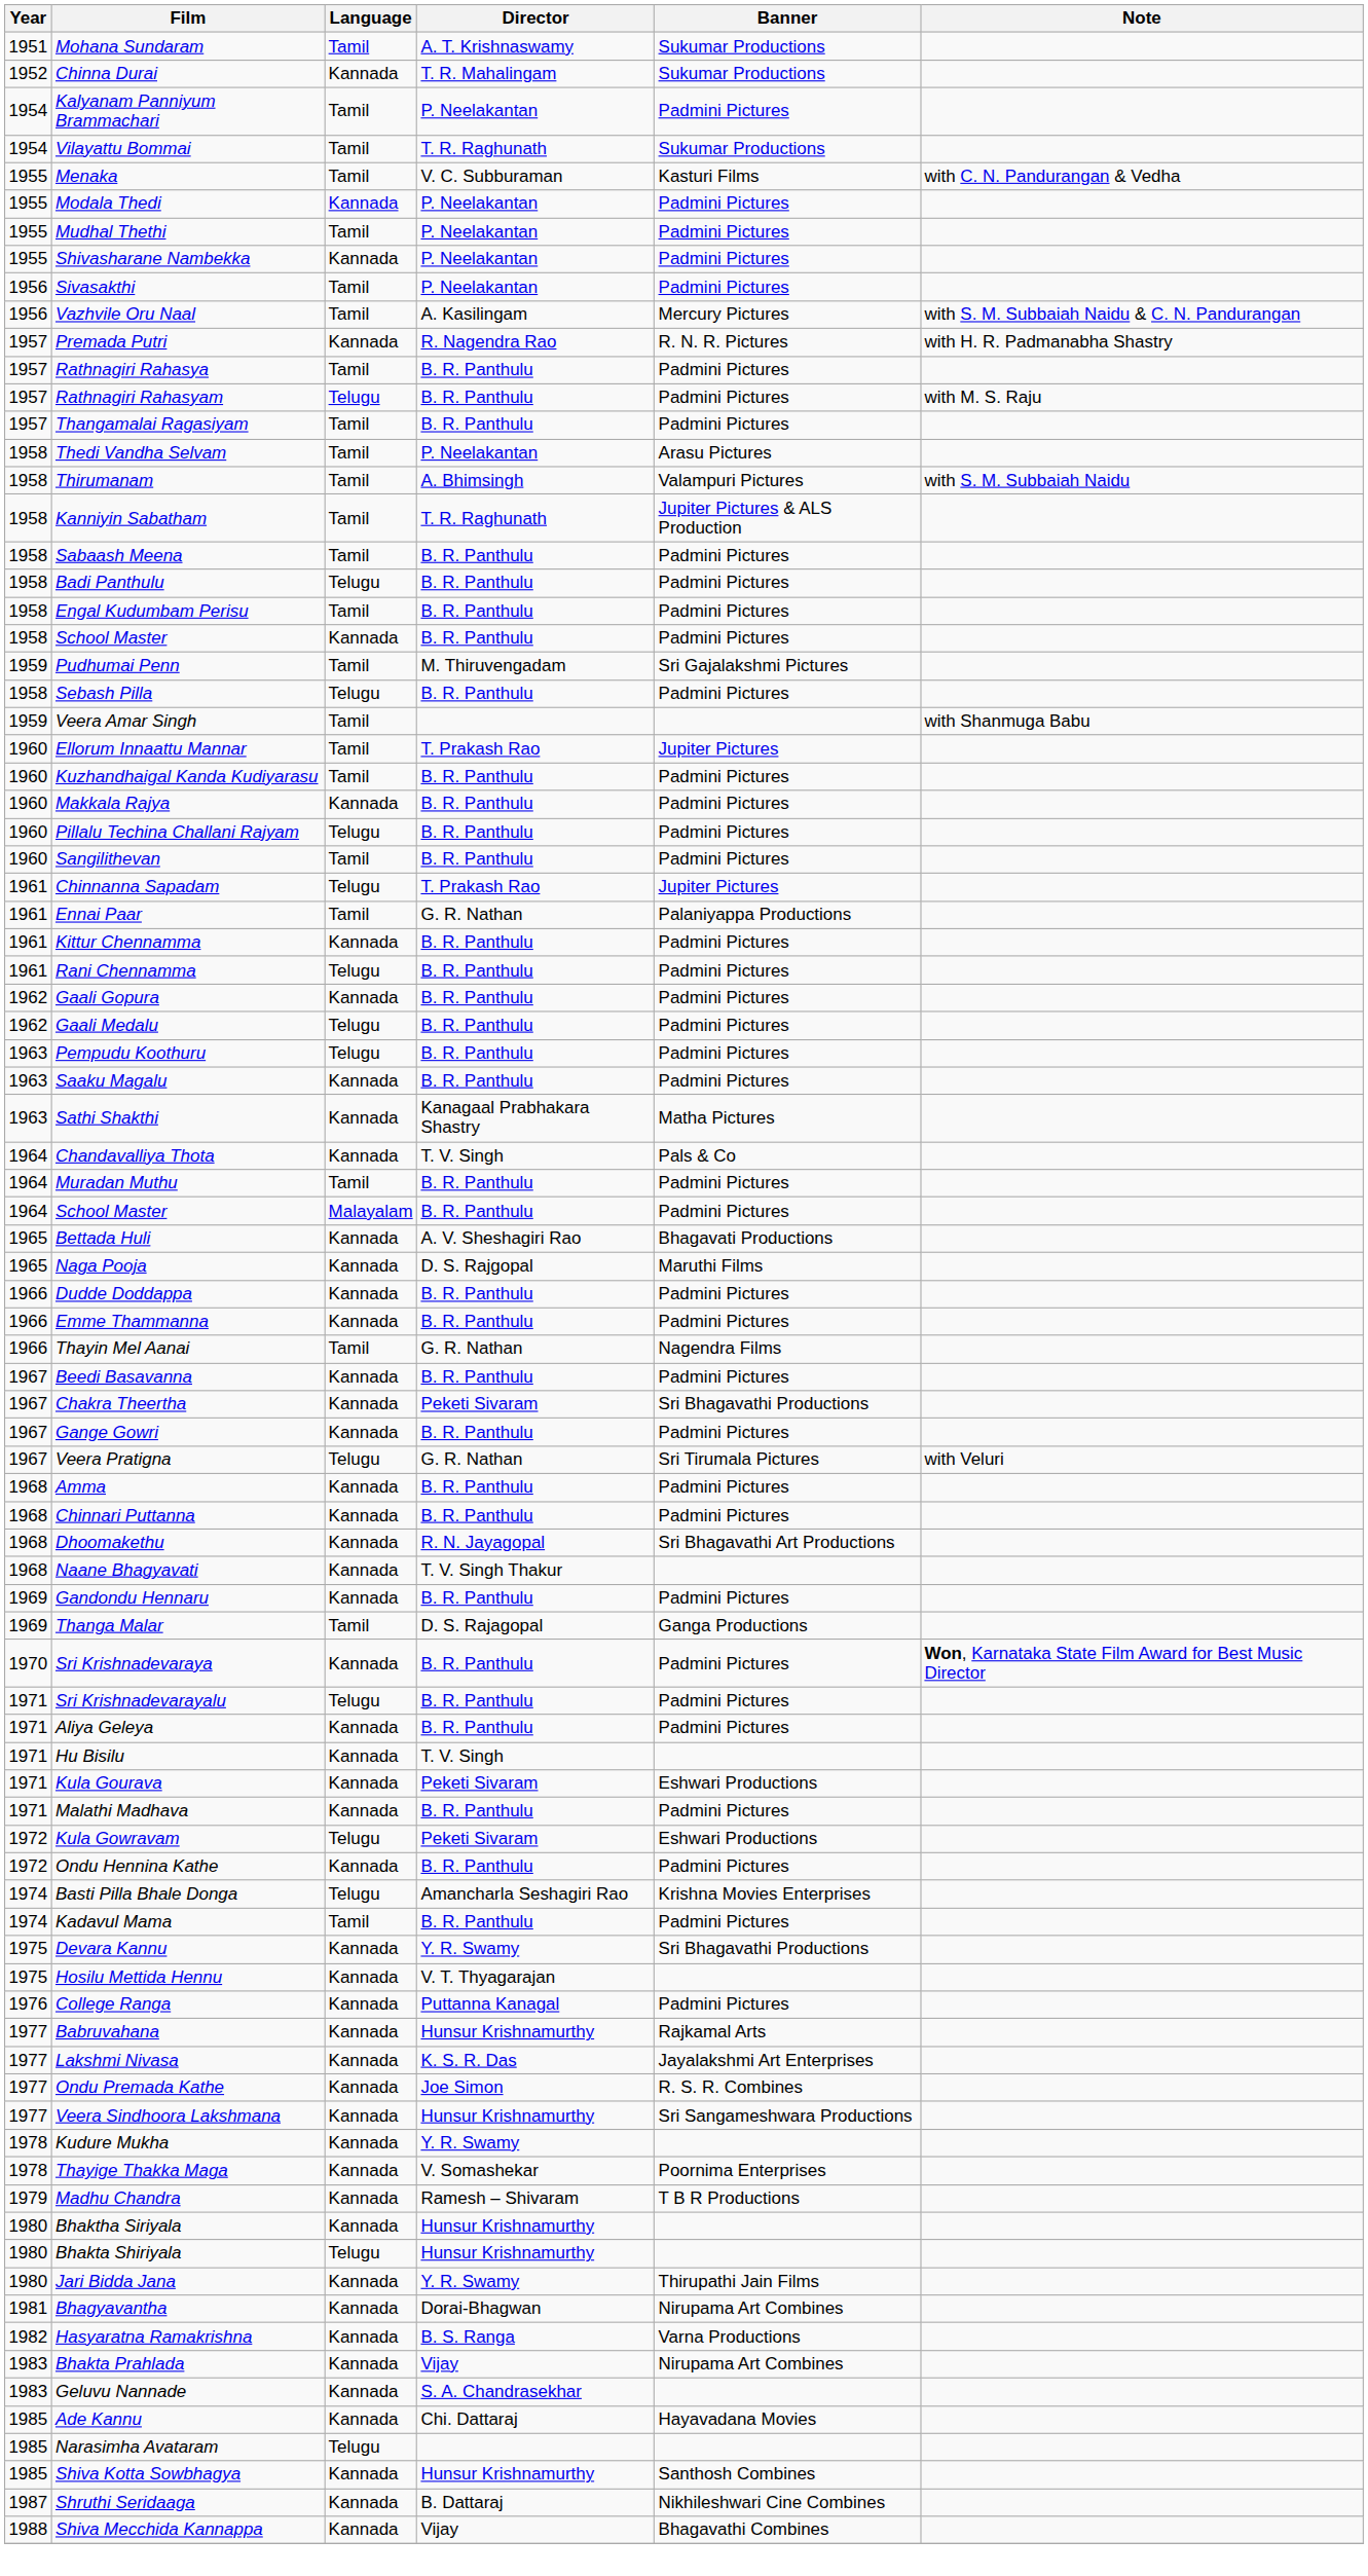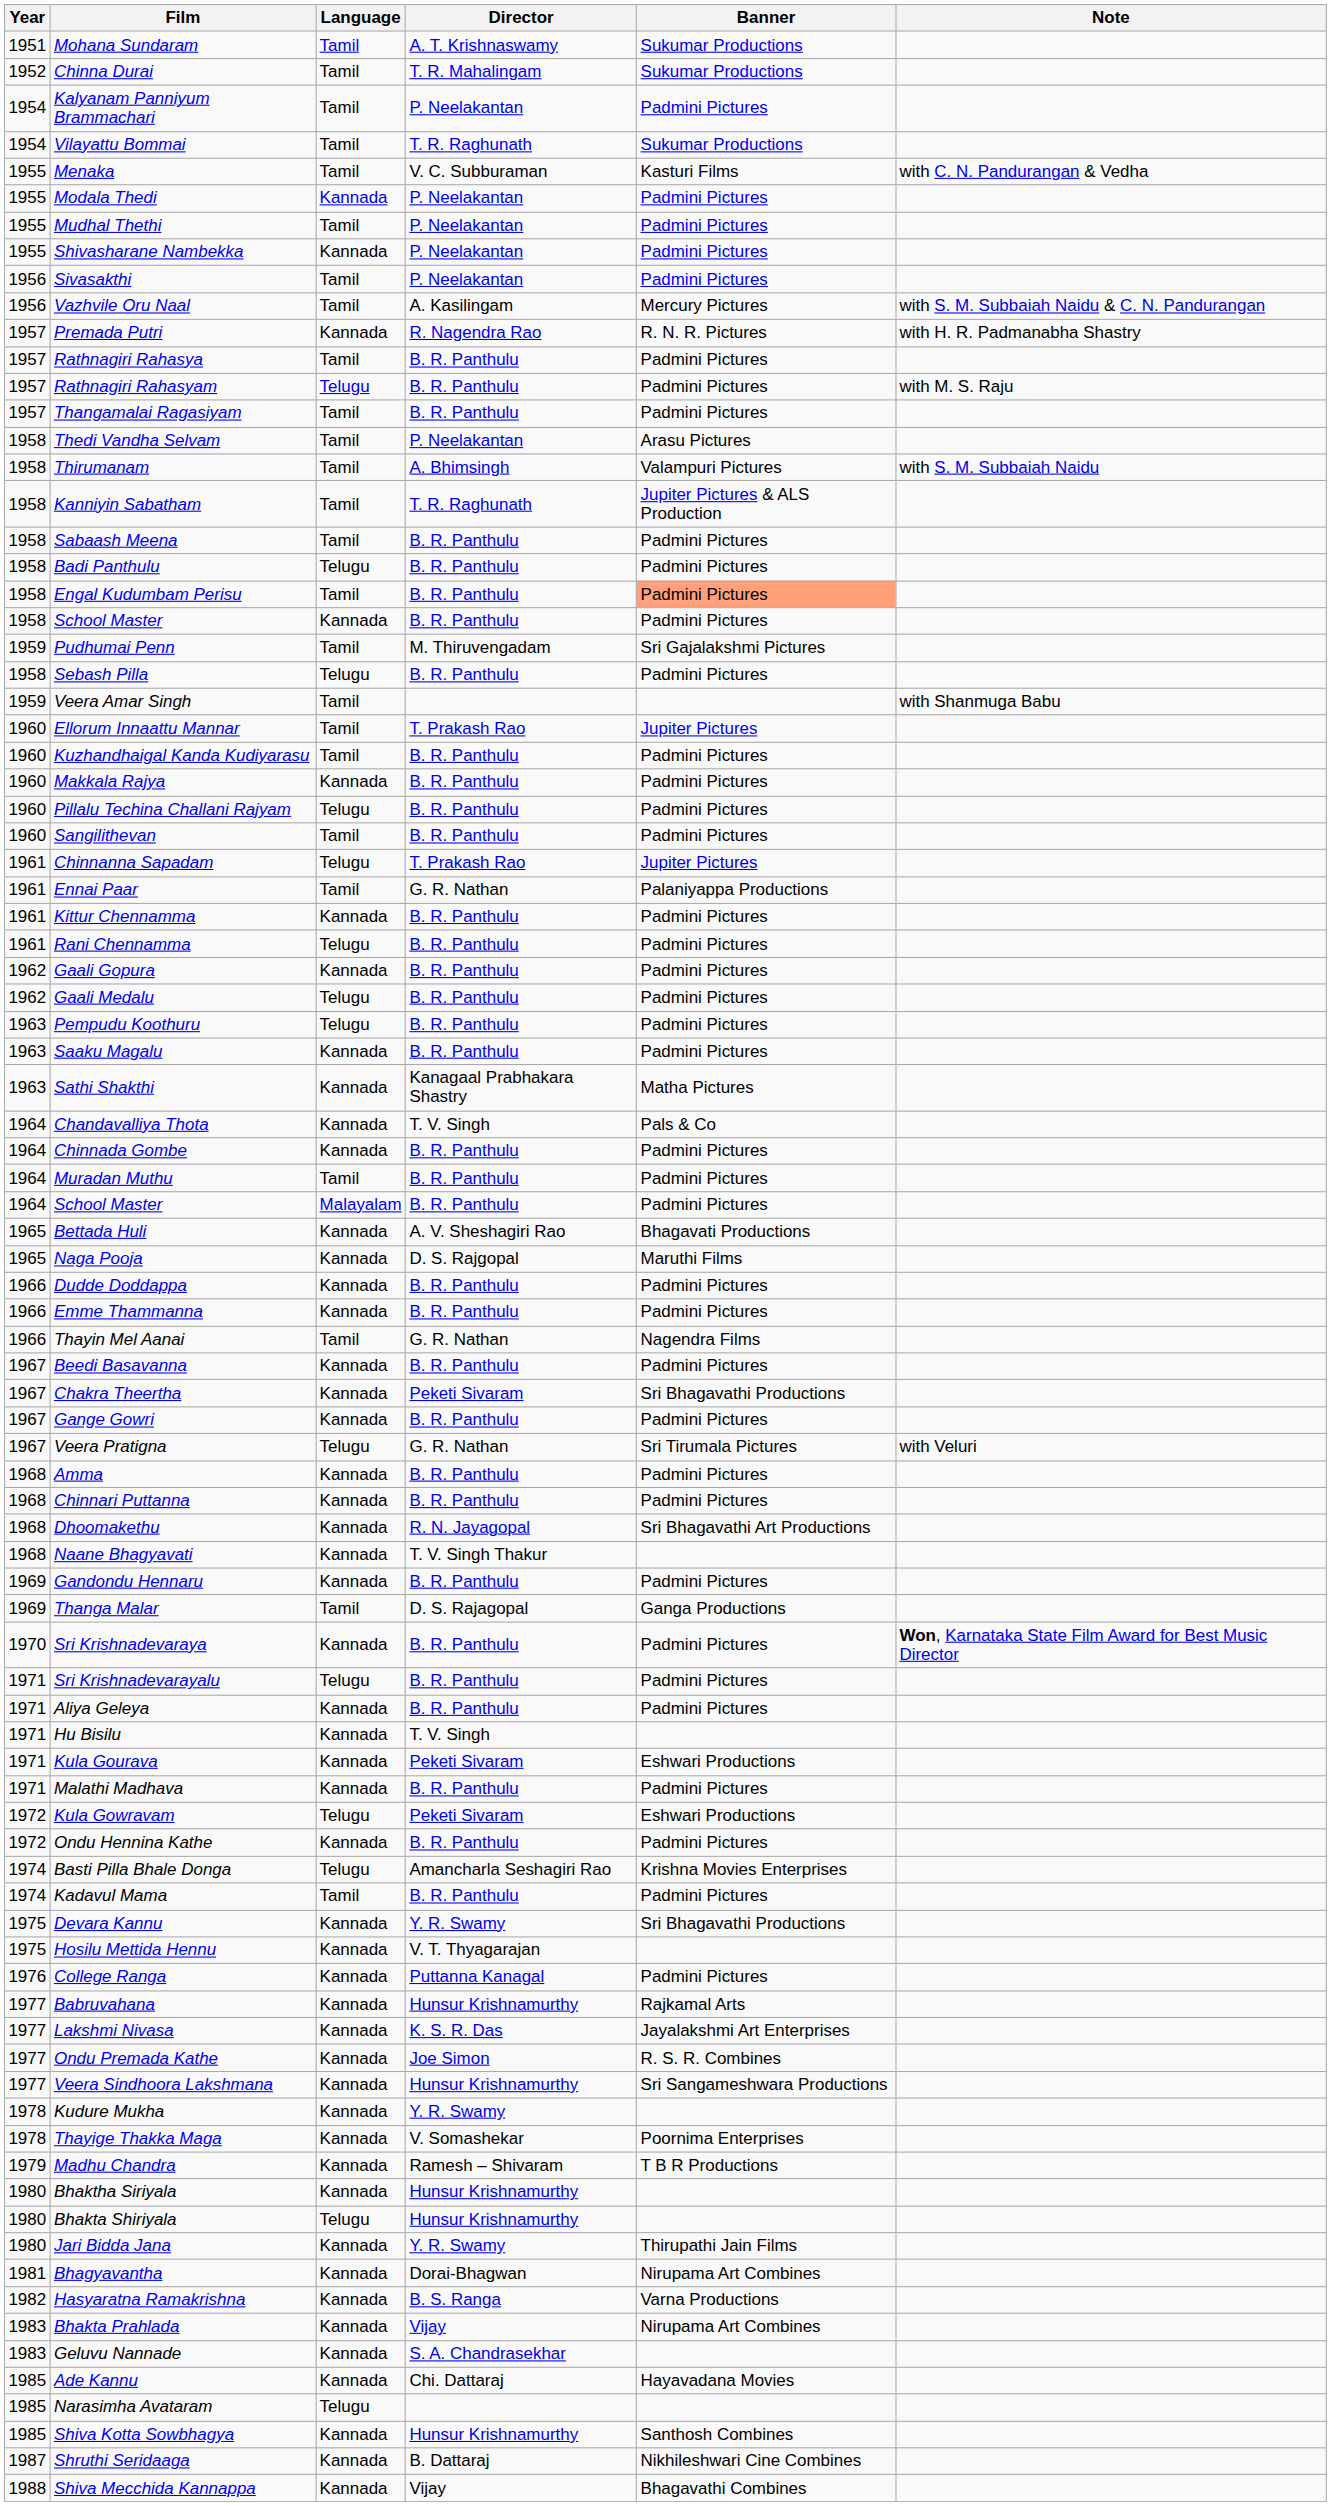Chinna Durai | Language: Kannada -> Tamil
Engal Kudumbam Perisu | Banner: no background -> lightsalmon background
+ row: 1964 | Chinnada Gombe | Kannada | B. R. Panthulu | Padmini Pictures
